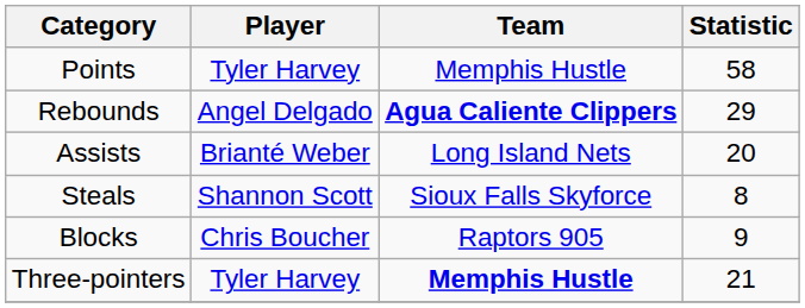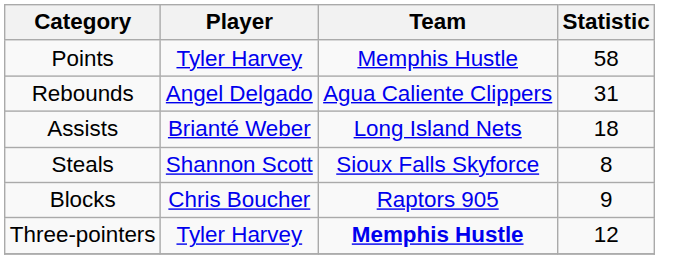Rebounds | Team: bold -> normal
Rebounds | Statistic: 29 -> 31
Assists | Statistic: 20 -> 18
Three-pointers | Statistic: 21 -> 12
